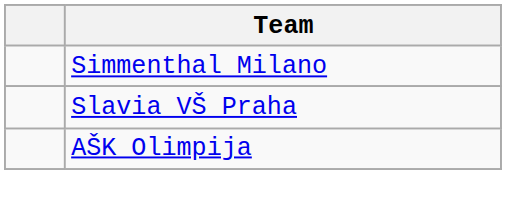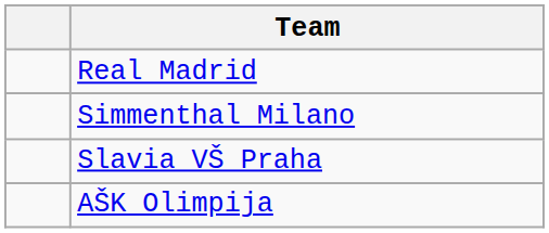+ row: Real Madrid
